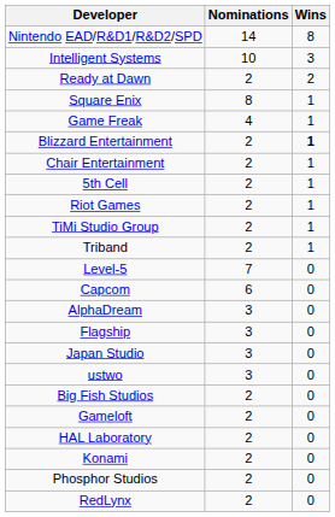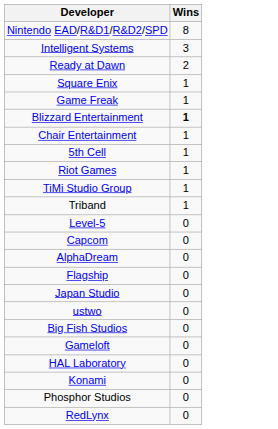- column: Nominations | 14 | 10 | 2 | 8 | 4 | 2 | 2 | 2 | 2 | 2 | 2 | 7 | 6 | 3 | 3 | 3 | 3 | 2 | 2 | 2 | 2 | 2 | 2
